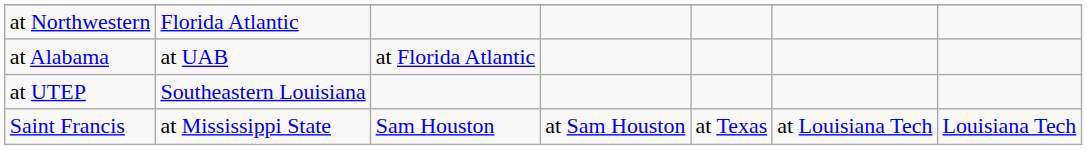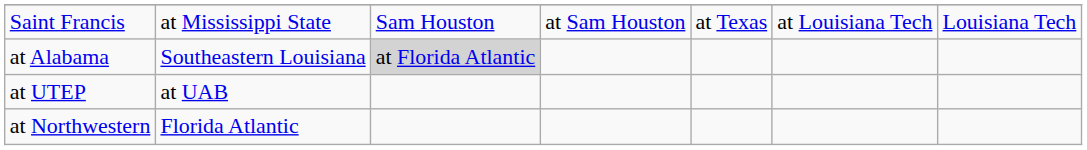rows swapped: Saint Francis <-> at Northwestern
at Alabama | column 2: at UAB -> Southeastern Louisiana
at Alabama | column 3: no background -> lightgrey background
at UTEP | column 2: Southeastern Louisiana -> at UAB
